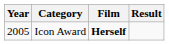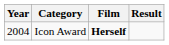Icon Award | Year: 2005 -> 2004
